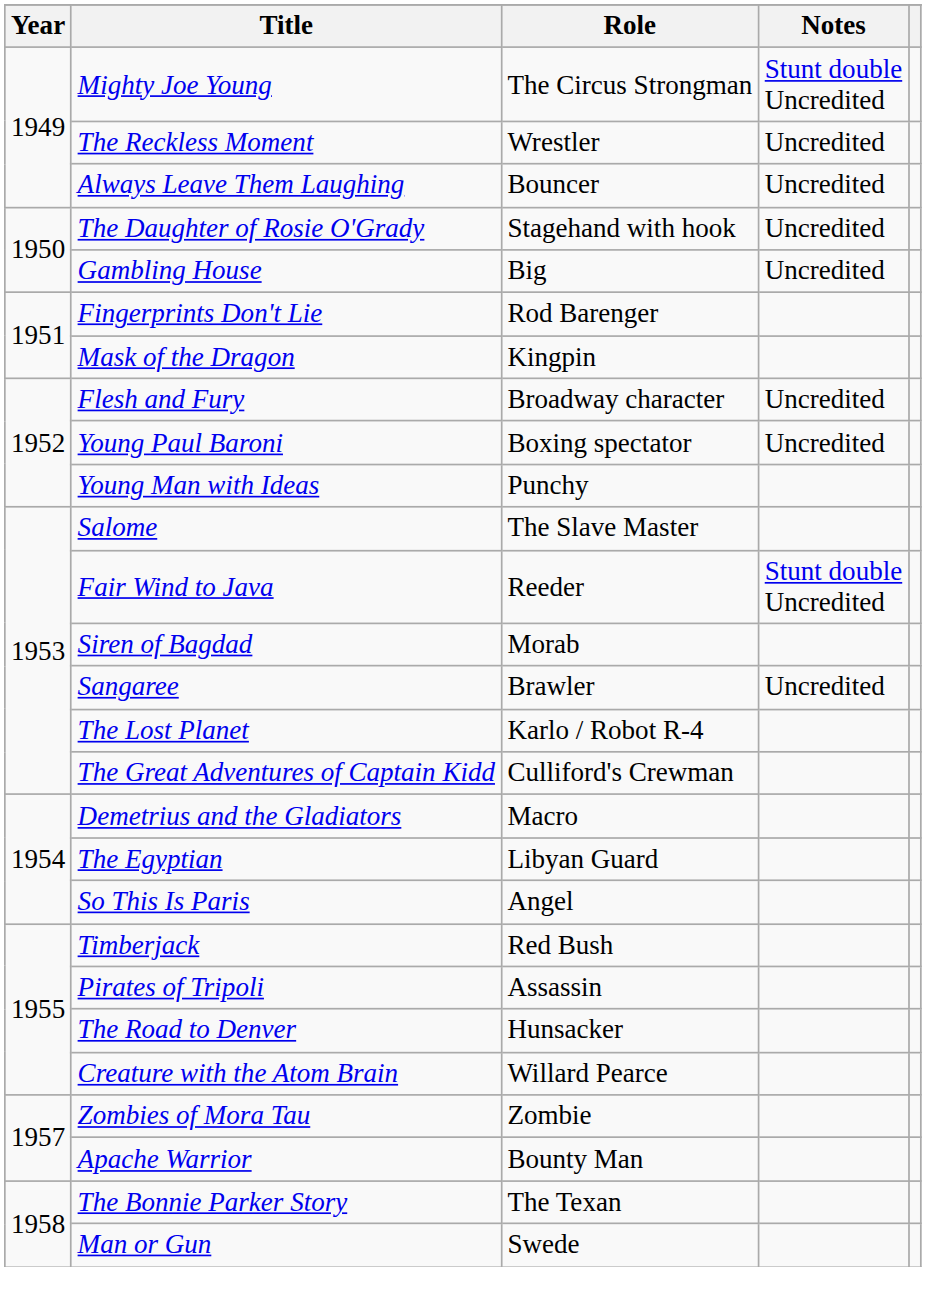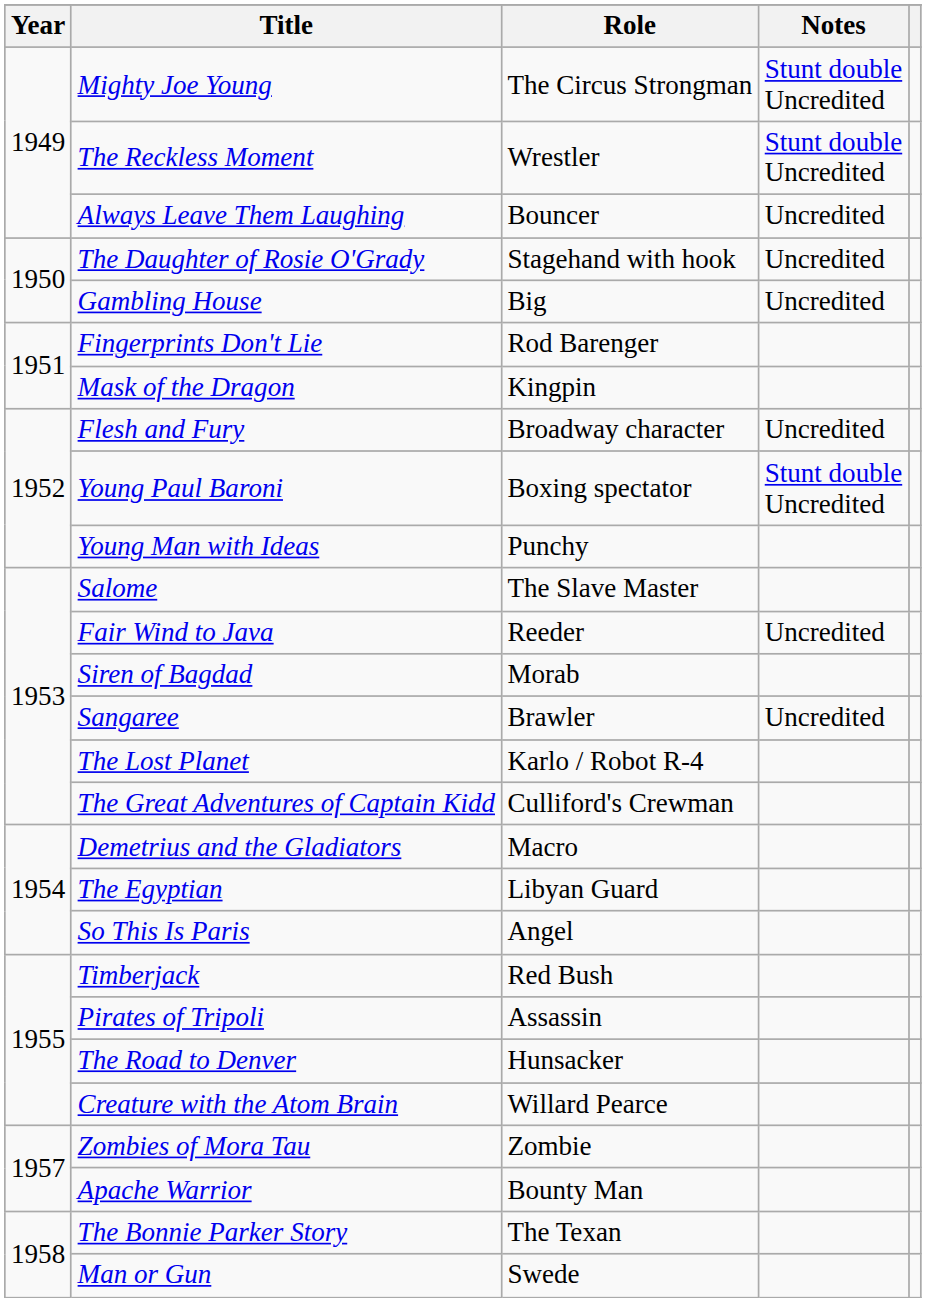The Reckless Moment | Notes: Uncredited -> Stunt double Uncredited
Young Paul Baroni | Notes: Uncredited -> Stunt double Uncredited
Fair Wind to Java | Notes: Stunt double Uncredited -> Uncredited
